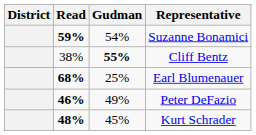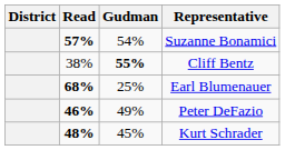Suzanne Bonamici | Read: 59% -> 57%
